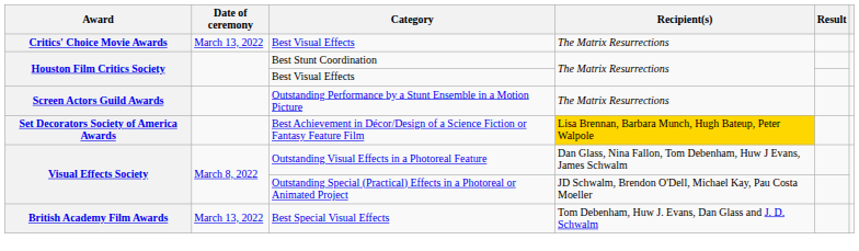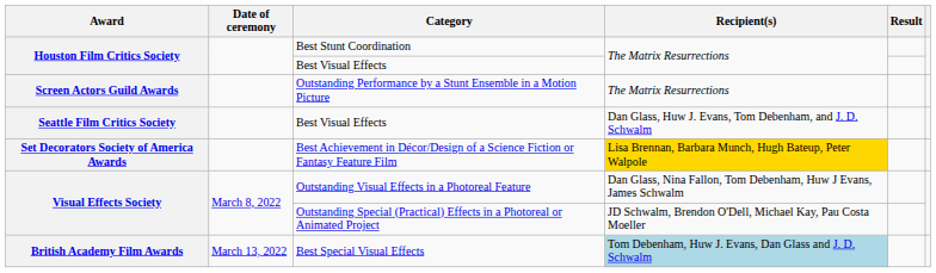- row: Critics' Choice Movie Awards | March 13, 2022 | Best Visual Effects | The Matrix Resurrections
+ row: Seattle Film Critics Society | Best Visual Effects | Dan Glass, Huw J. Evans, Tom Debenham, and J. D. Schwalm
British Academy Film Awards | Recipient(s): no background -> lightblue background
